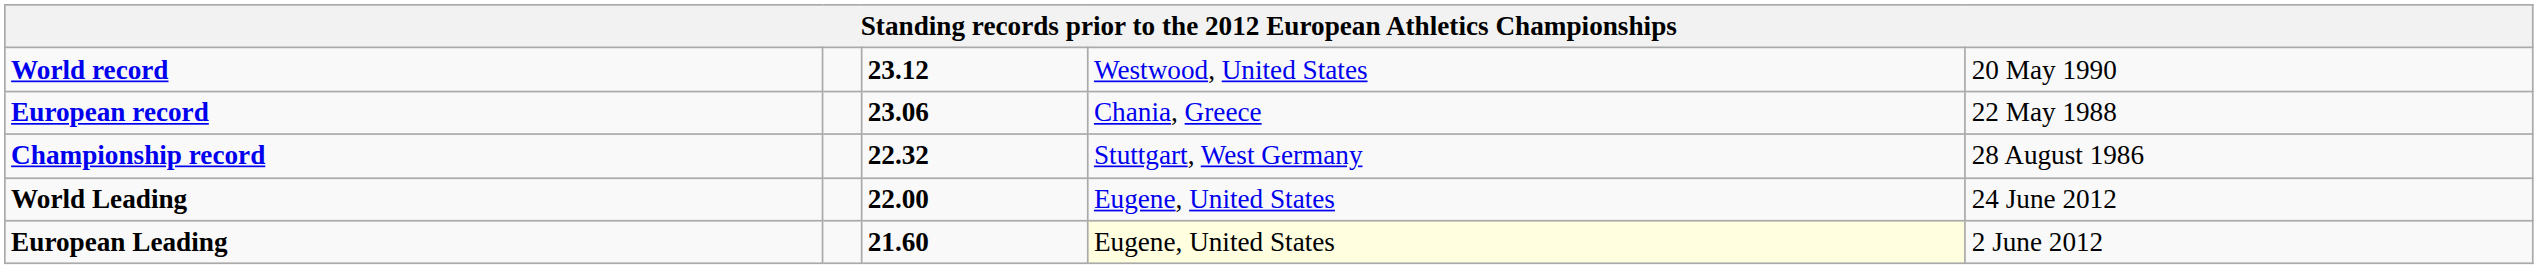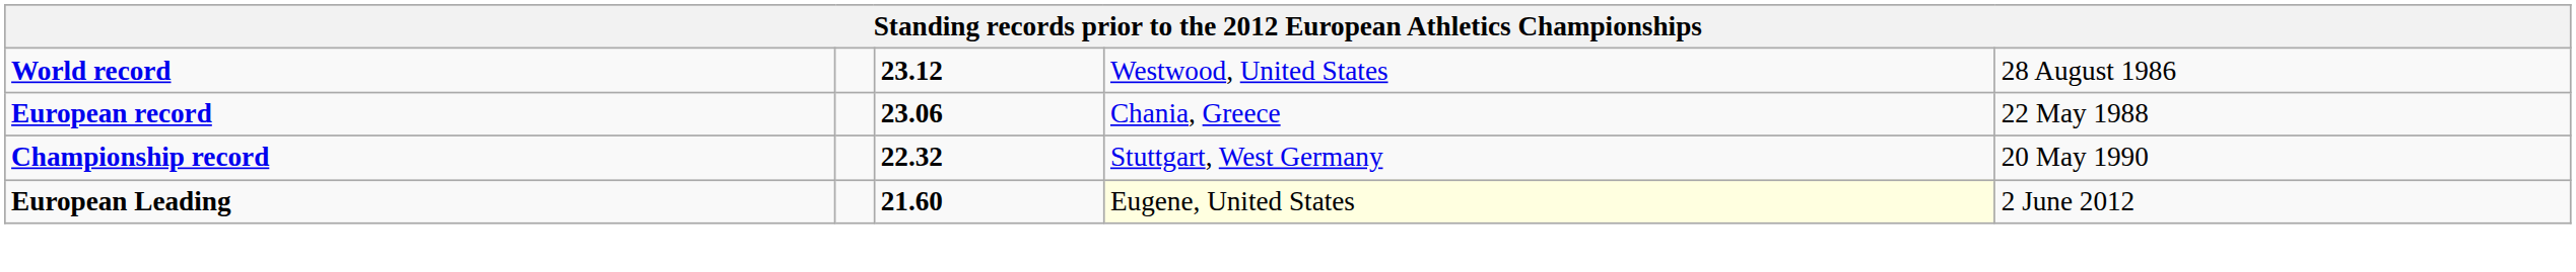World record | column 5: 20 May 1990 -> 28 August 1986
Championship record | column 5: 28 August 1986 -> 20 May 1990
- row: World Leading | 22.00 | Eugene, United States | 24 June 2012
